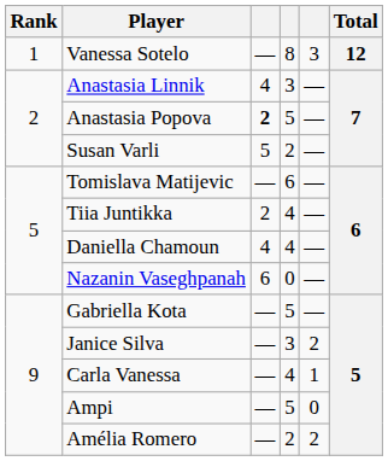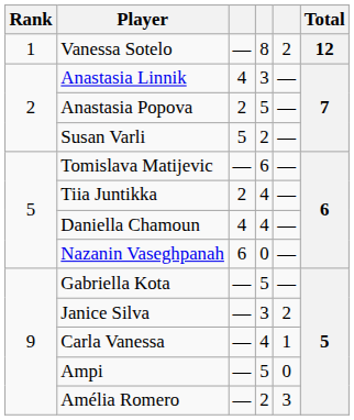Vanessa Sotelo | column 5: 3 -> 2
Anastasia Popova | column 3: bold -> normal
Amélia Romero | column 5: 2 -> 3
